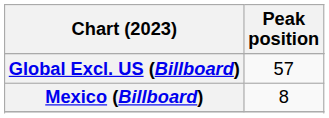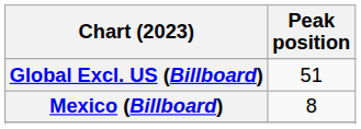Global Excl. US (Billboard) | Peak position: 57 -> 51
